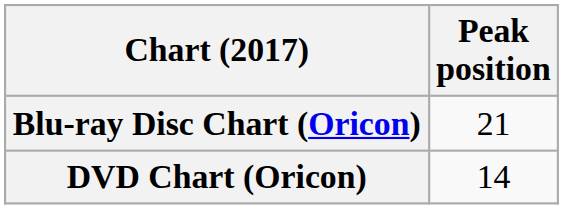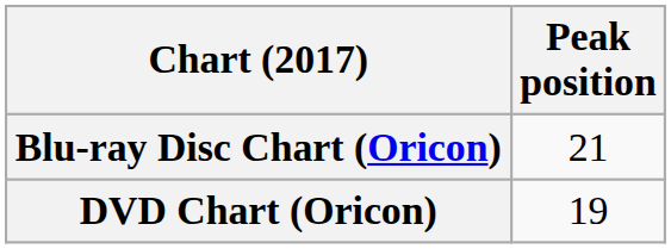DVD Chart (Oricon) | Peak position: 14 -> 19
